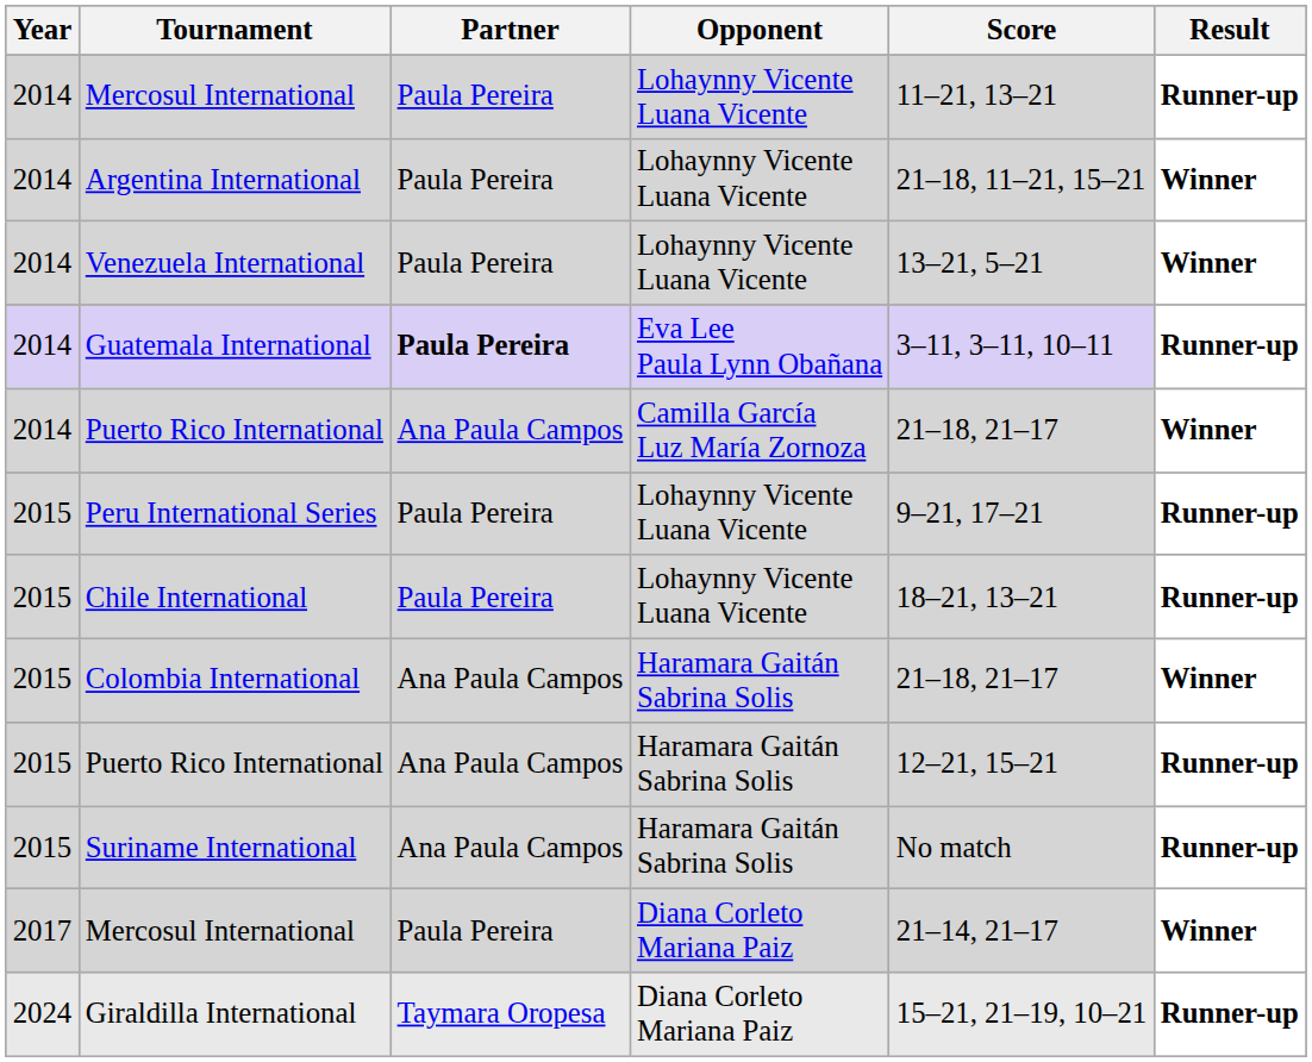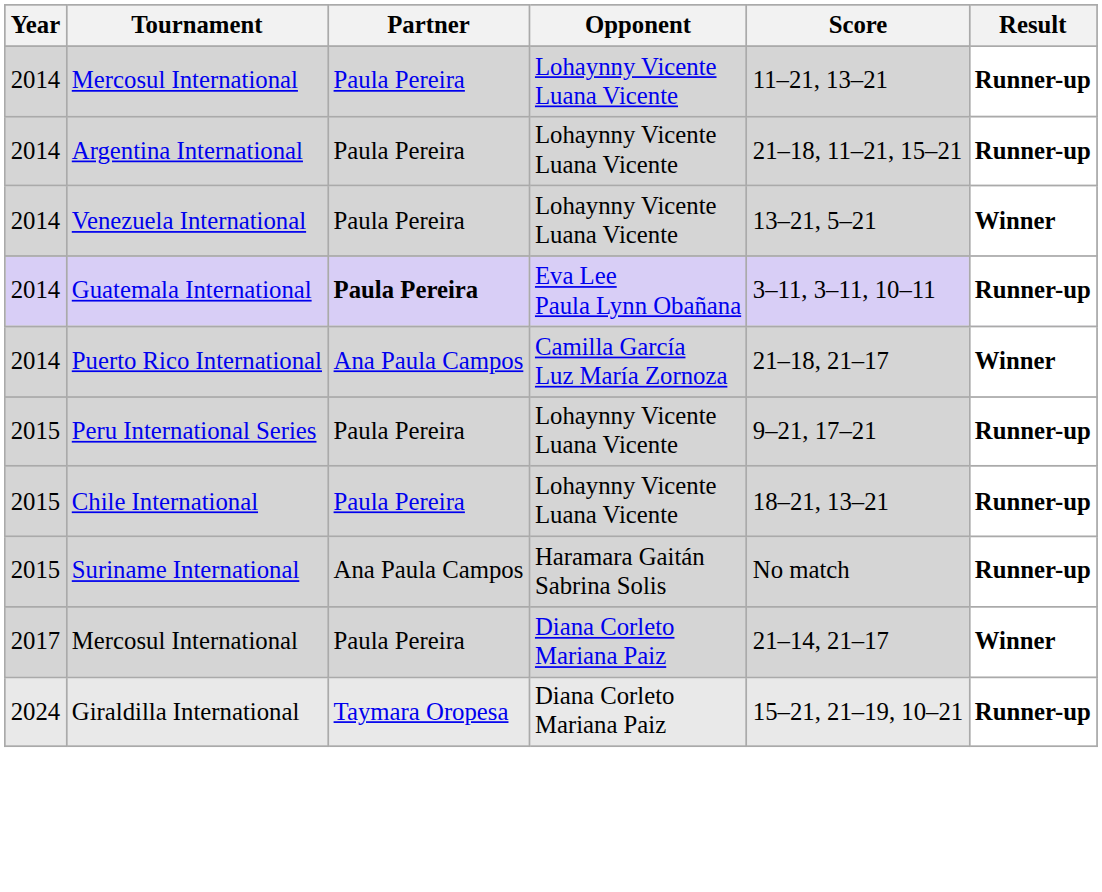Argentina International | Result: Winner -> Runner-up
- row: 2015 | Colombia International | Ana Paula Campos | Haramara Gaitán Sabrina Solis | 21–18, 21–17 | Winner
- row: 2015 | Puerto Rico International | Ana Paula Campos | Haramara Gaitán Sabrina Solis | 12–21, 15–21 | Runner-up
